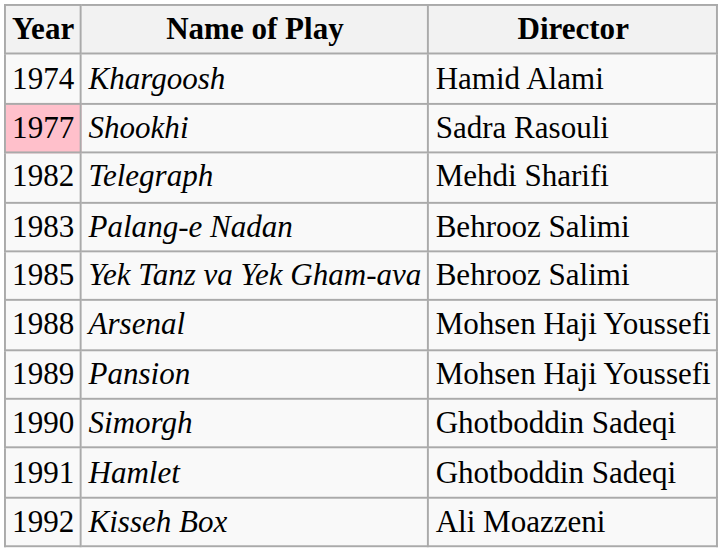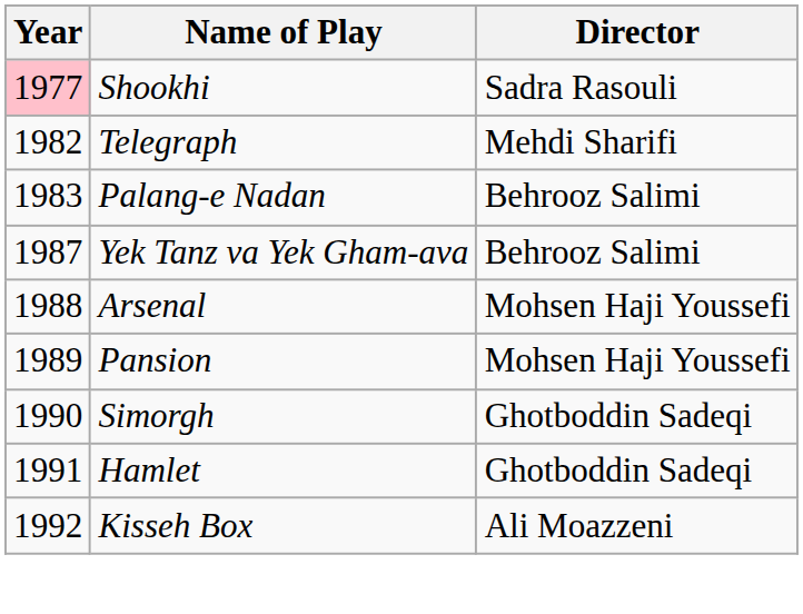- row: 1974 | Khargoosh | Hamid Alami
Yek Tanz va Yek Gham-ava | Year: 1985 -> 1987
